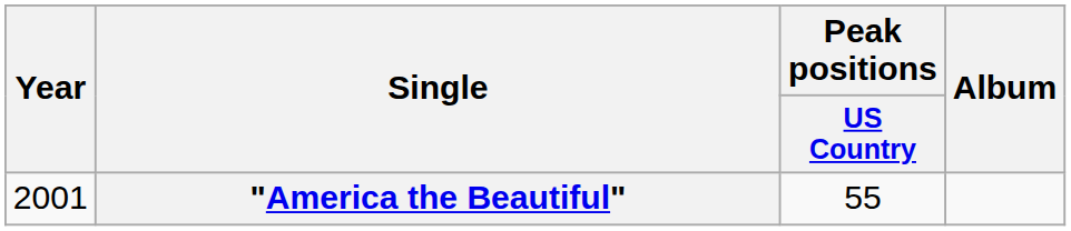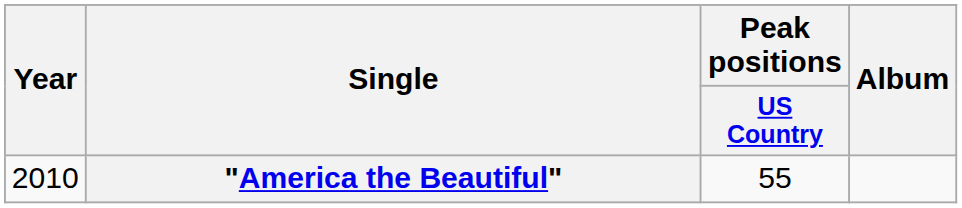"America the Beautiful" | Year: 2001 -> 2010
